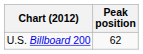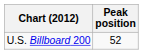U.S. Billboard 200 | Peak position: 62 -> 52
